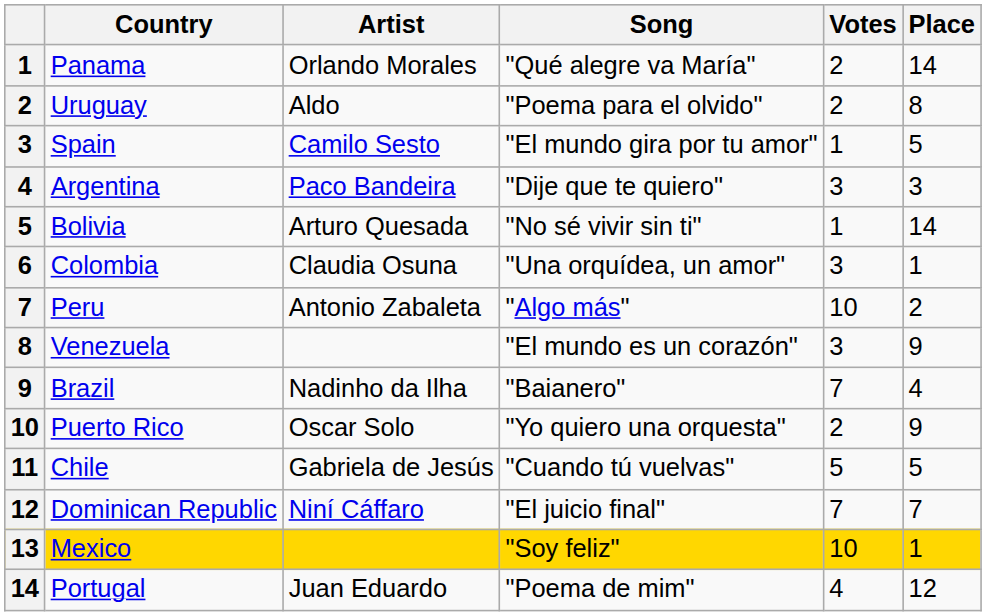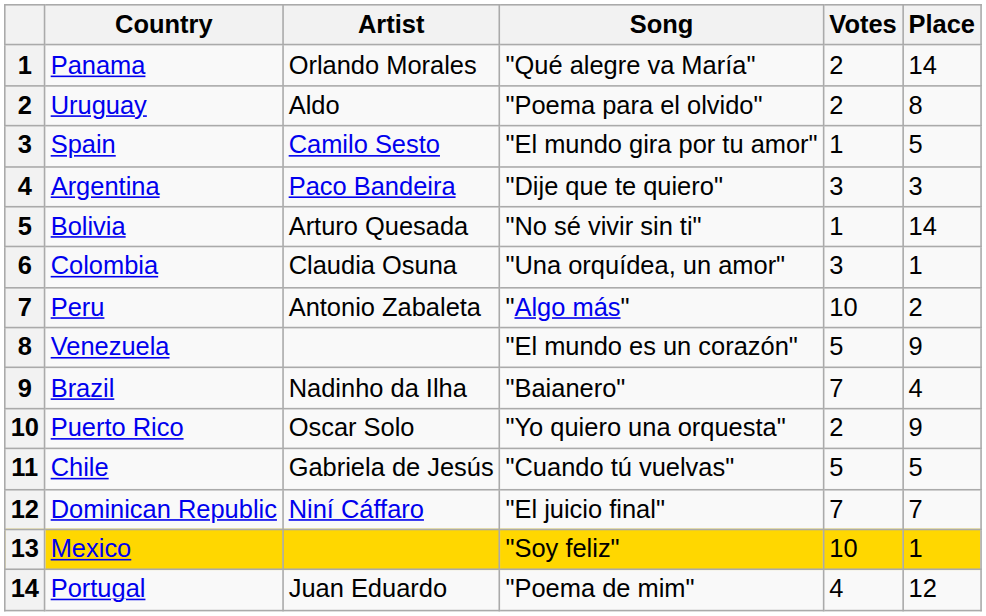Venezuela | Votes: 3 -> 5
